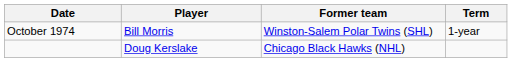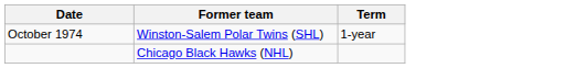- column: Player | Bill Morris | Doug Kerslake
